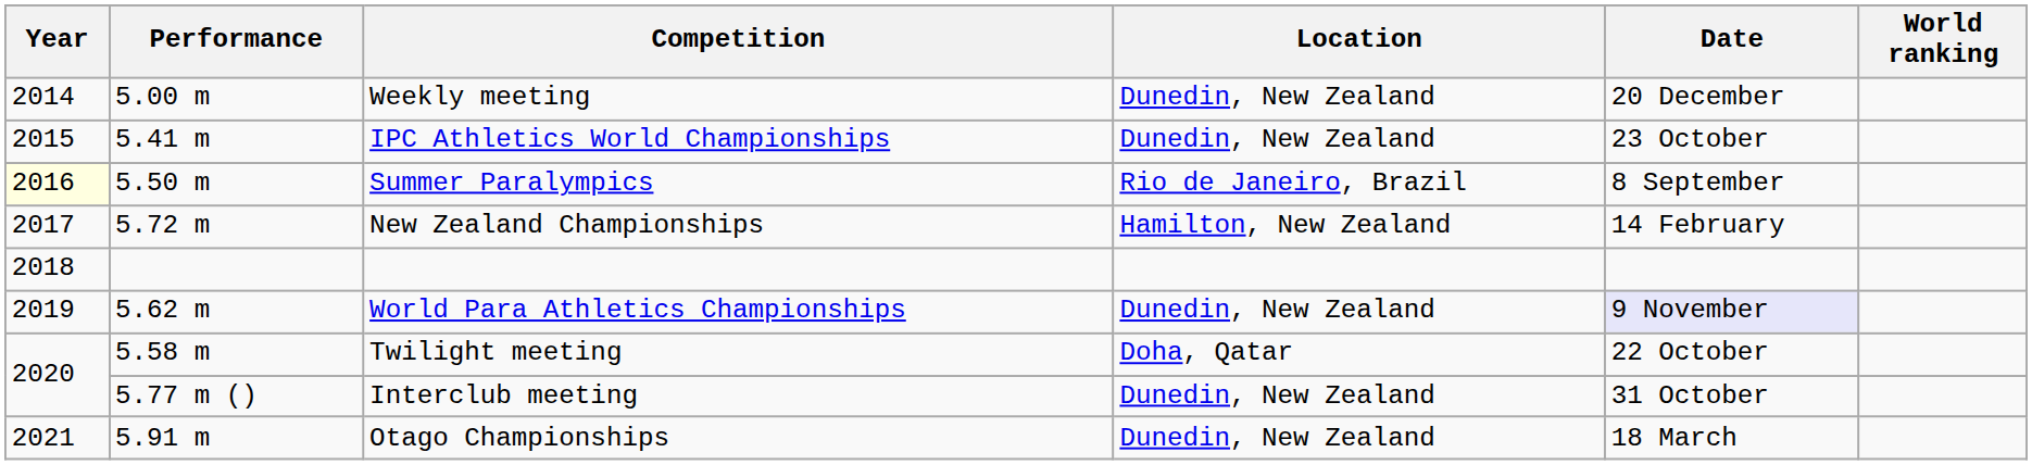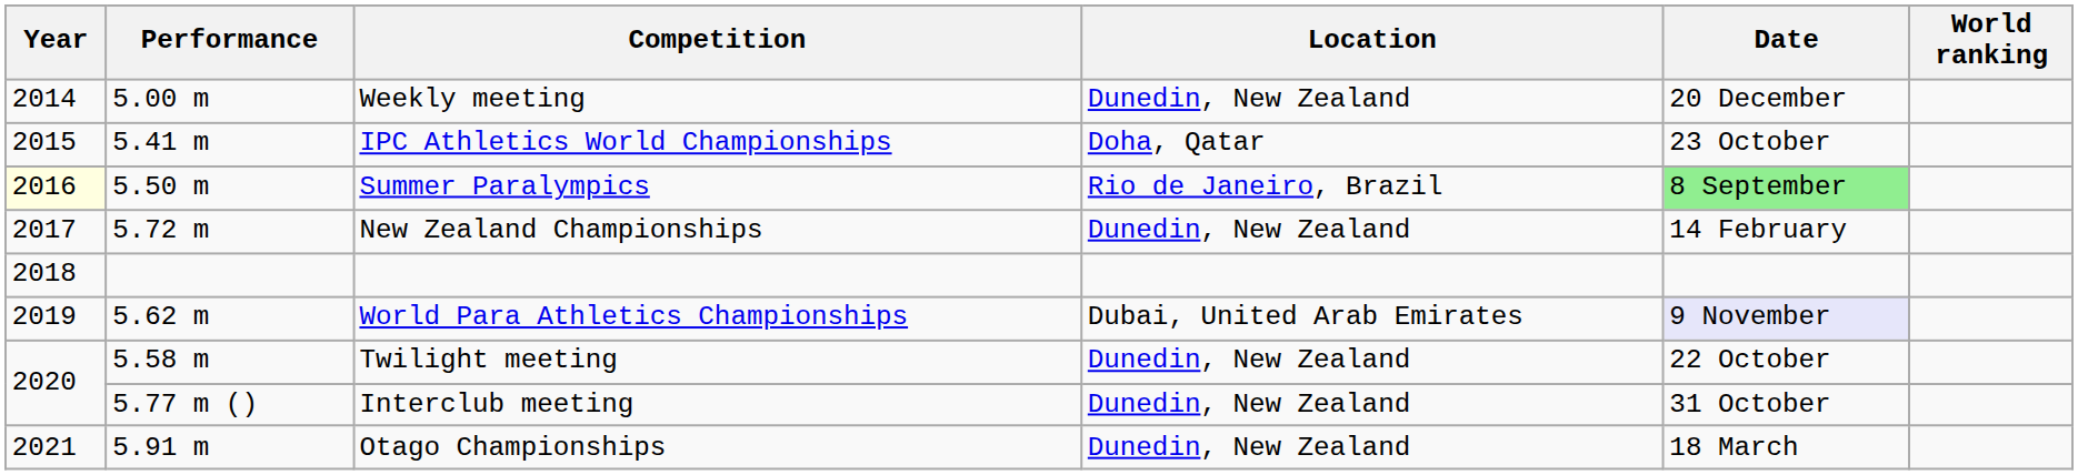IPC Athletics World Championships | Location: Dunedin, New Zealand -> Doha, Qatar
Summer Paralympics | Date: no background -> lightgreen background
New Zealand Championships | Location: Hamilton, New Zealand -> Dunedin, New Zealand
World Para Athletics Championships | Location: Dunedin, New Zealand -> Dubai, United Arab Emirates
Twilight meeting | Location: Doha, Qatar -> Dunedin, New Zealand
